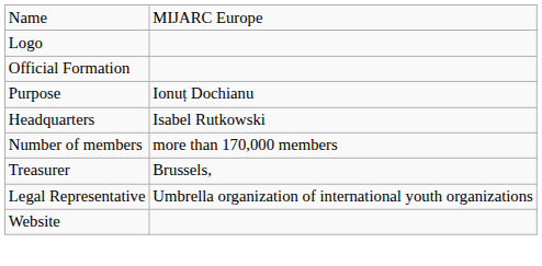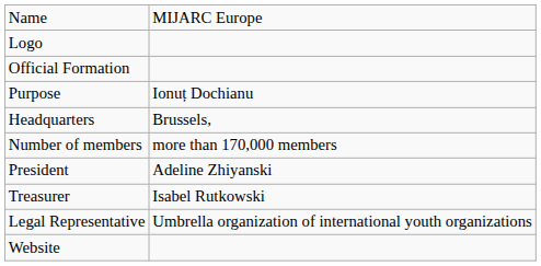Headquarters | column 2: Isabel Rutkowski -> Brussels,
+ row: President | Adeline Zhiyanski
Treasurer | column 2: Brussels, -> Isabel Rutkowski
